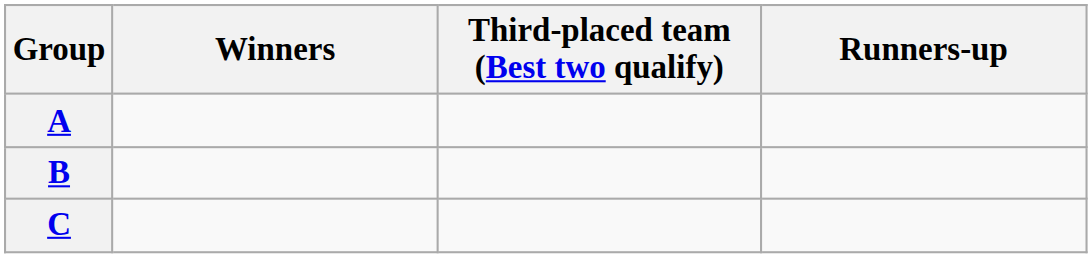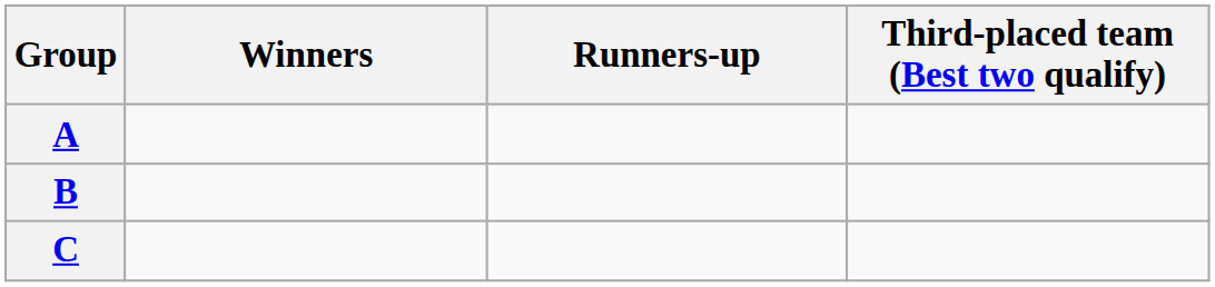columns swapped: Runners-up <-> Third-placed team (Best two qualify)
